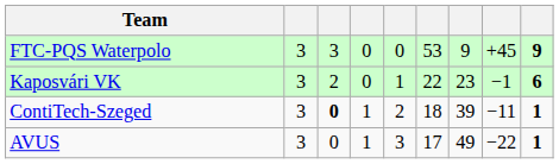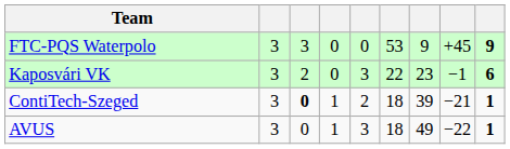Kaposvári VK | column 5: 1 -> 3
ContiTech-Szeged | column 8: −11 -> −21
AVUS | column 6: 17 -> 18
